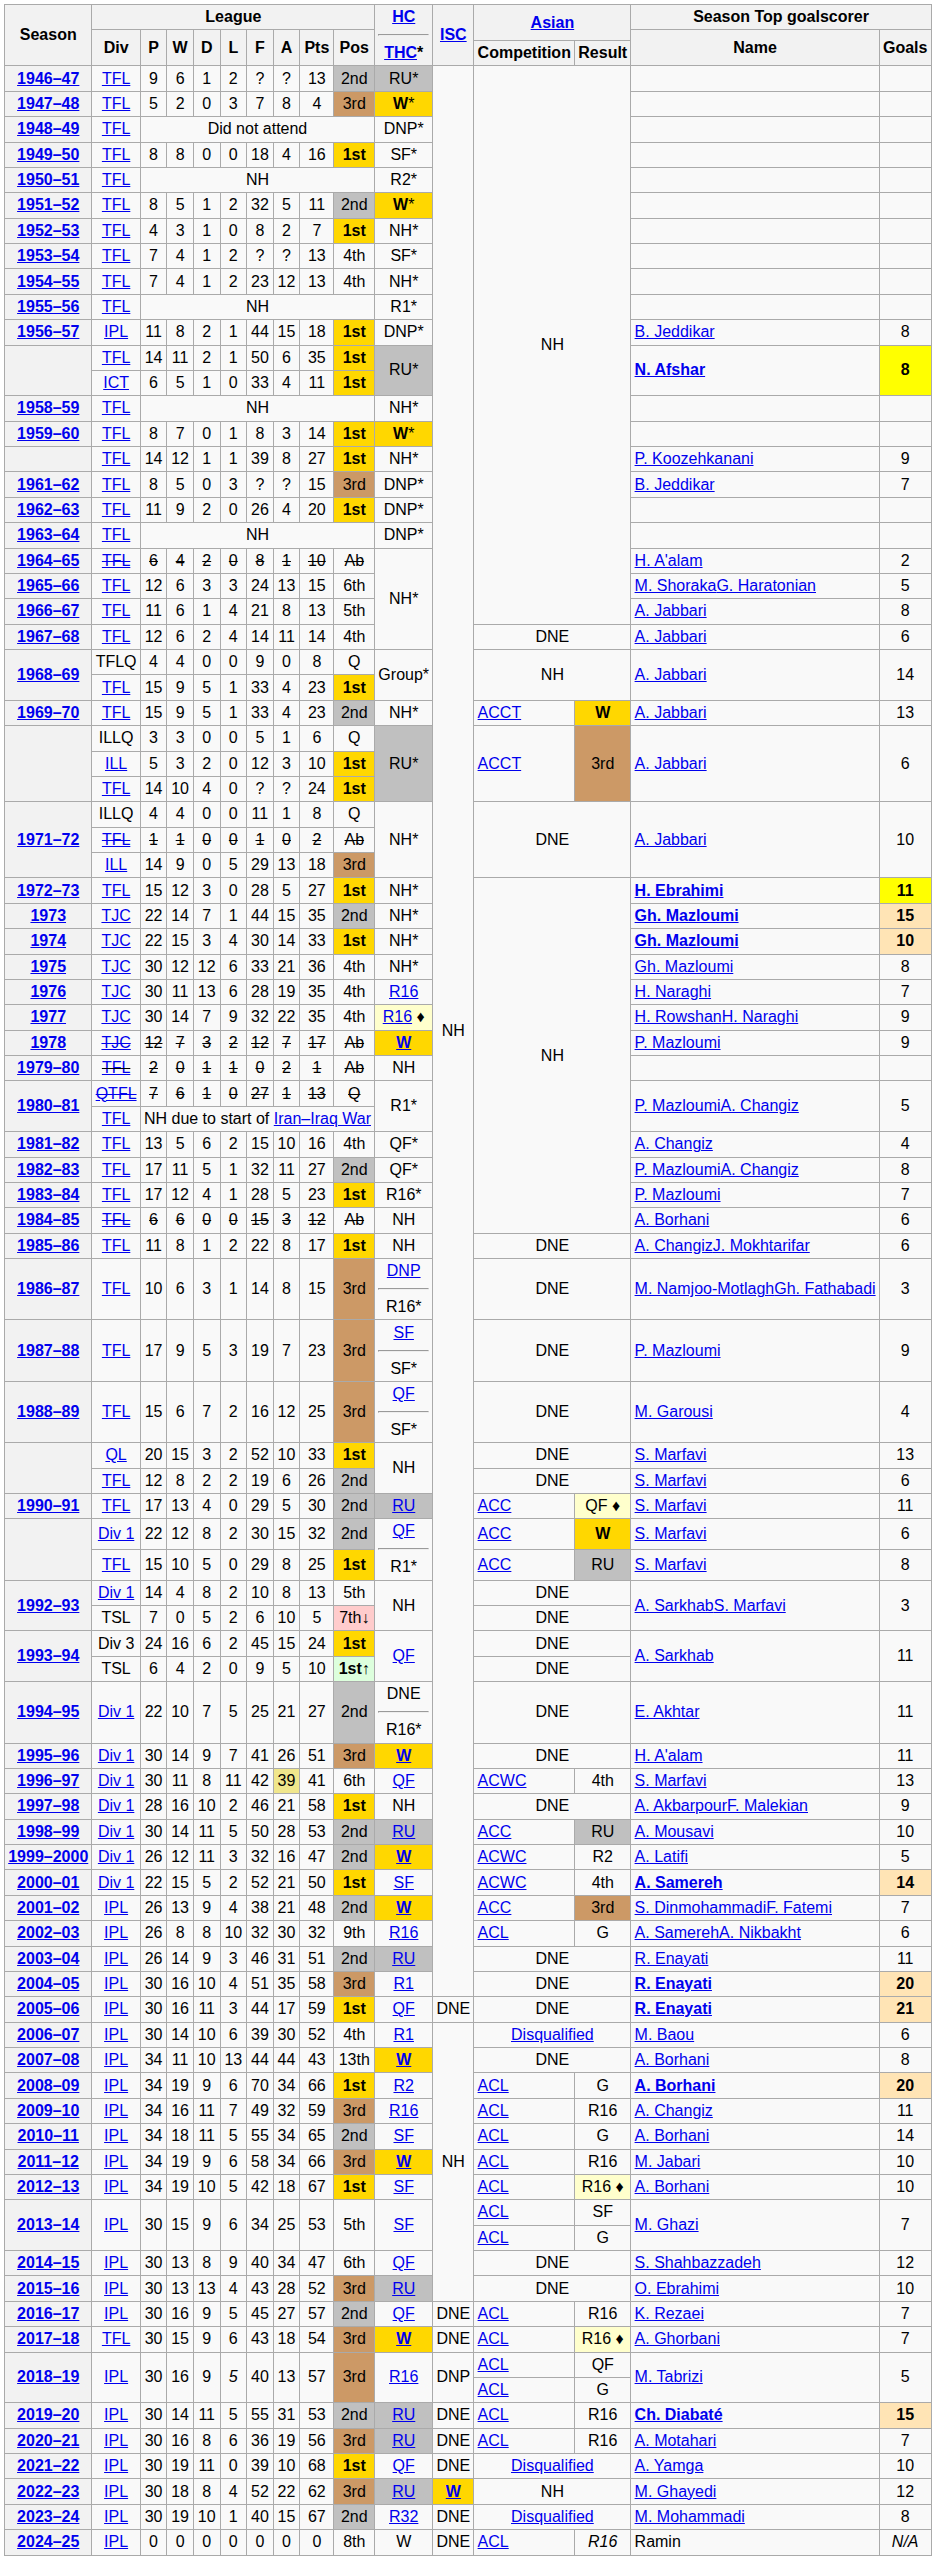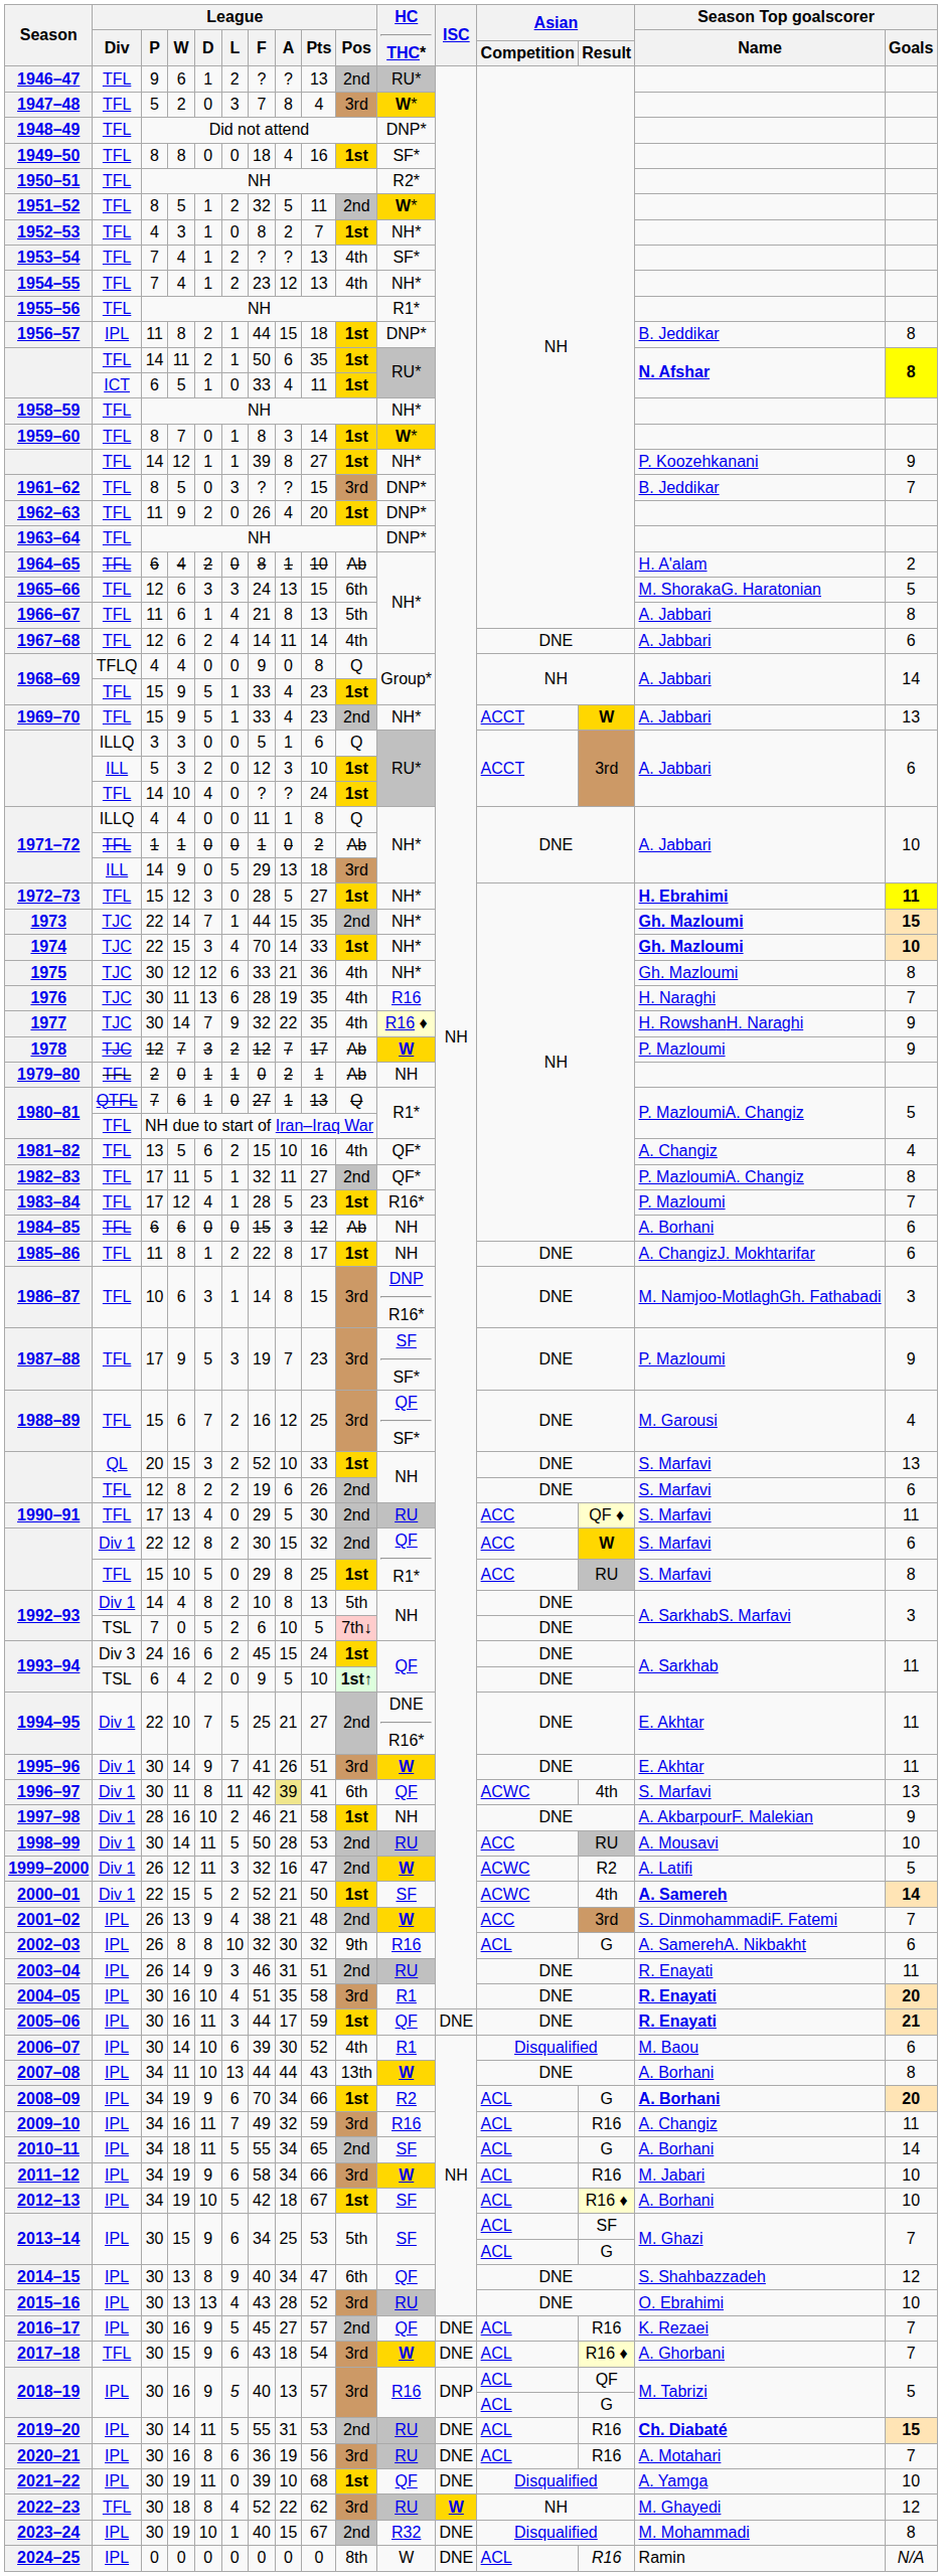1974 | League / F: 30 -> 70
1995–96 | Season Top goalscorer / Name: H. A'alam -> E. Akhtar
2022–23 | League / Div: IPL -> TFL
